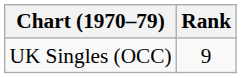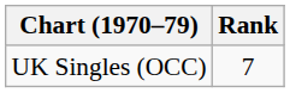UK Singles (OCC) | Rank: 9 -> 7
